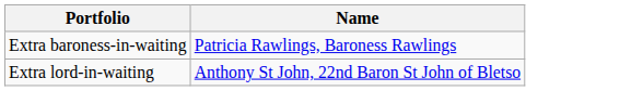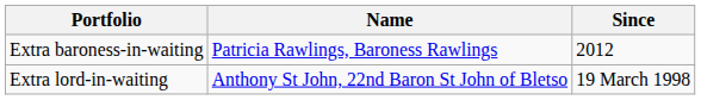+ column: Since | 2012 | 19 March 1998
